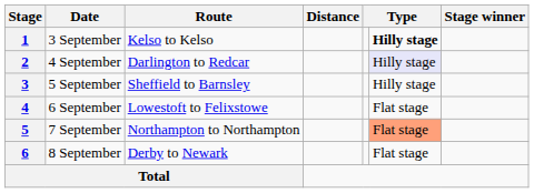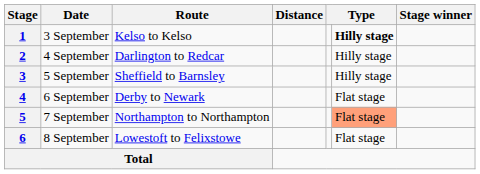2 | column 6: lavender background -> no background
4 | Route: Lowestoft to Felixstowe -> Derby to Newark
6 | Route: Derby to Newark -> Lowestoft to Felixstowe
